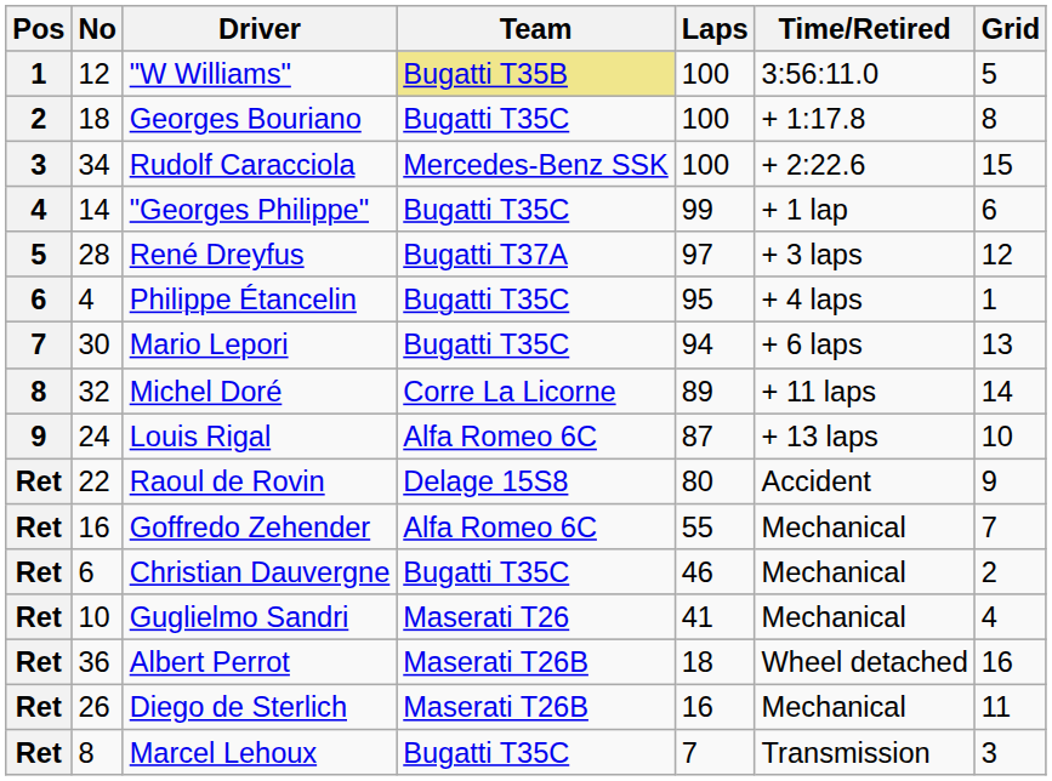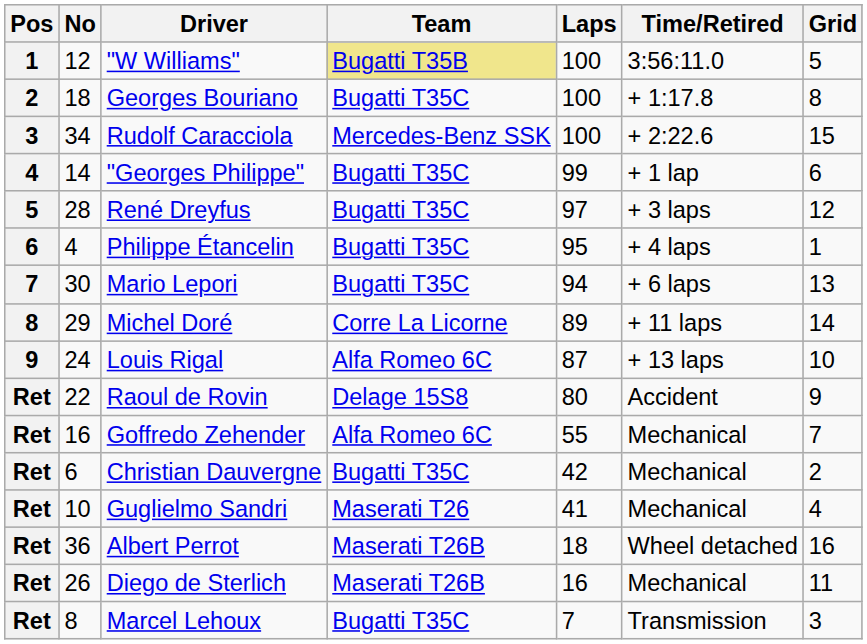René Dreyfus | Team: Bugatti T37A -> Bugatti T35C
Michel Doré | No: 32 -> 29
Christian Dauvergne | Laps: 46 -> 42
